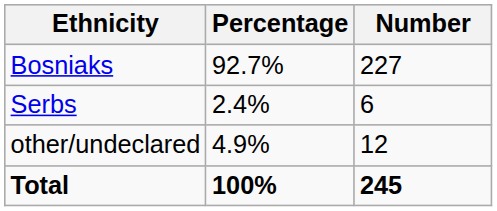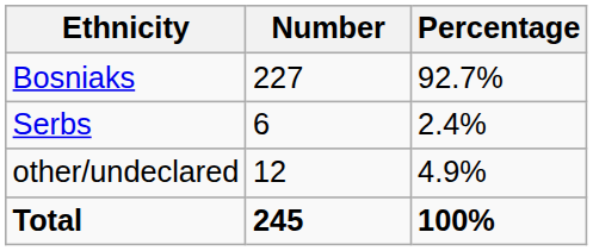columns swapped: Number <-> Percentage
